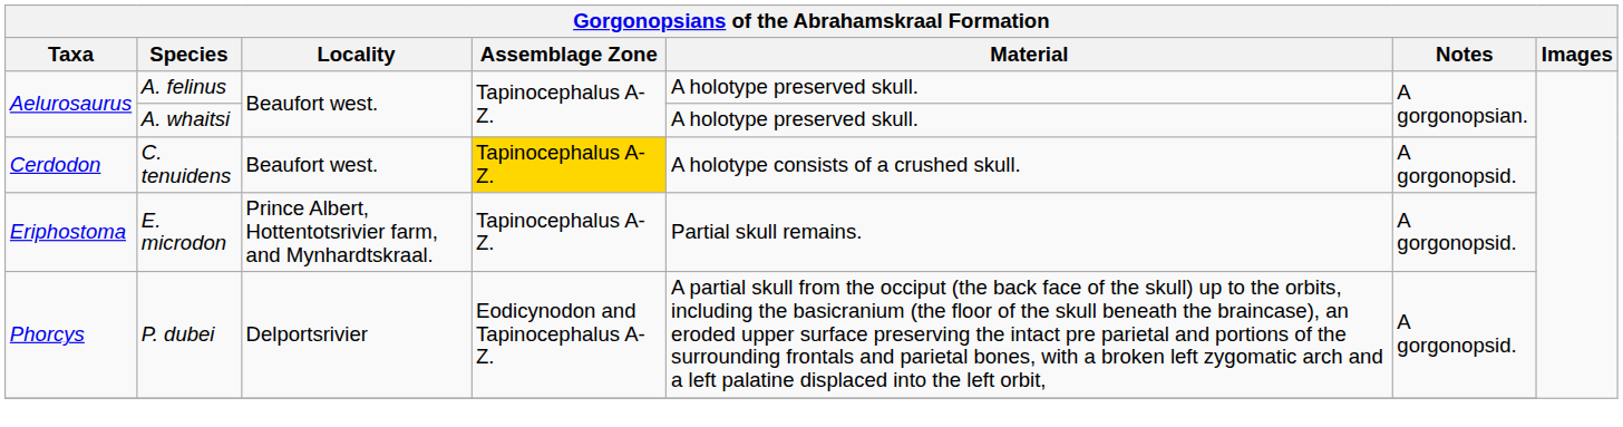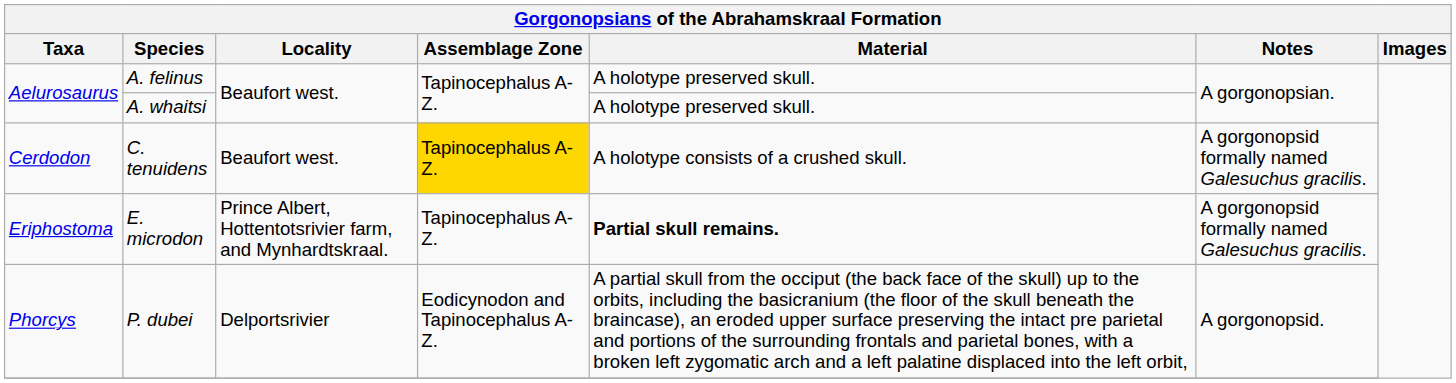C. tenuidens | Notes: A gorgonopsid. -> A gorgonopsid formally named Galesuchus gracilis.
E. microdon | Material: normal -> bold
E. microdon | Notes: A gorgonopsid. -> A gorgonopsid formally named Galesuchus gracilis.
